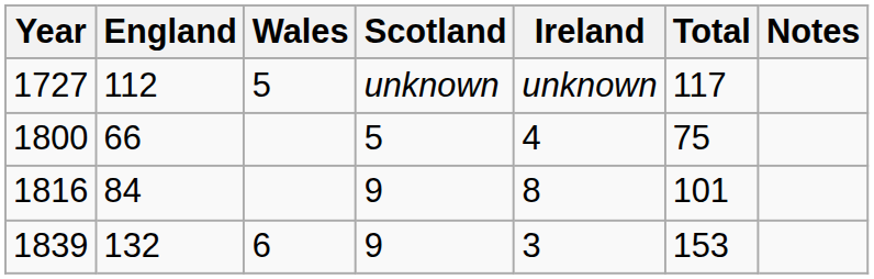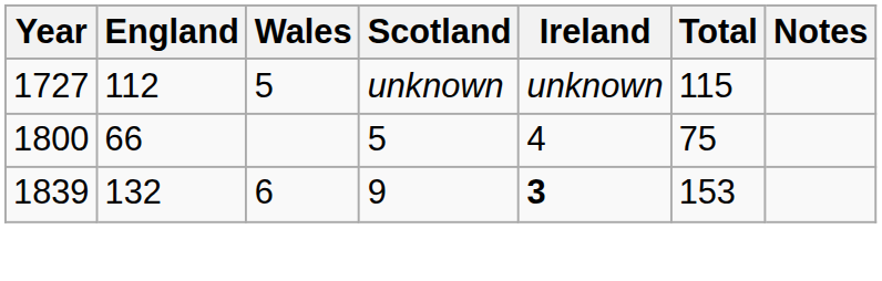1727 | Total: 117 -> 115
- row: 1816 | 84 | 9 | 8 | 101
1839 | Ireland: normal -> bold
